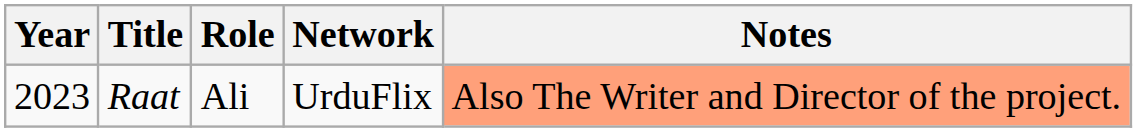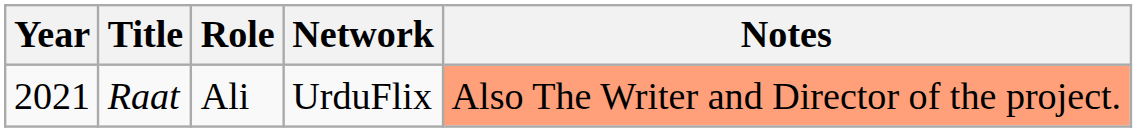Raat | Year: 2023 -> 2021
